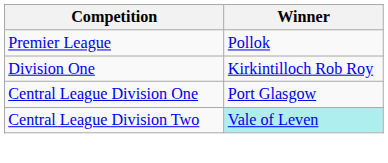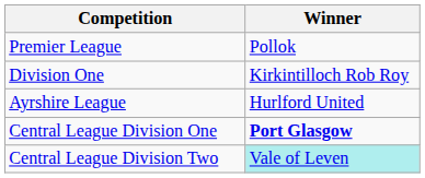+ row: Ayrshire League | Hurlford United
Central League Division One | Winner: normal -> bold
